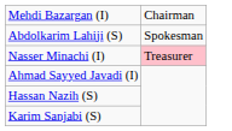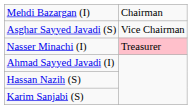+ row: Asghar Sayyed Javadi (S) | Vice Chairman
- row: Abdolkarim Lahiji (S) | Spokesman
